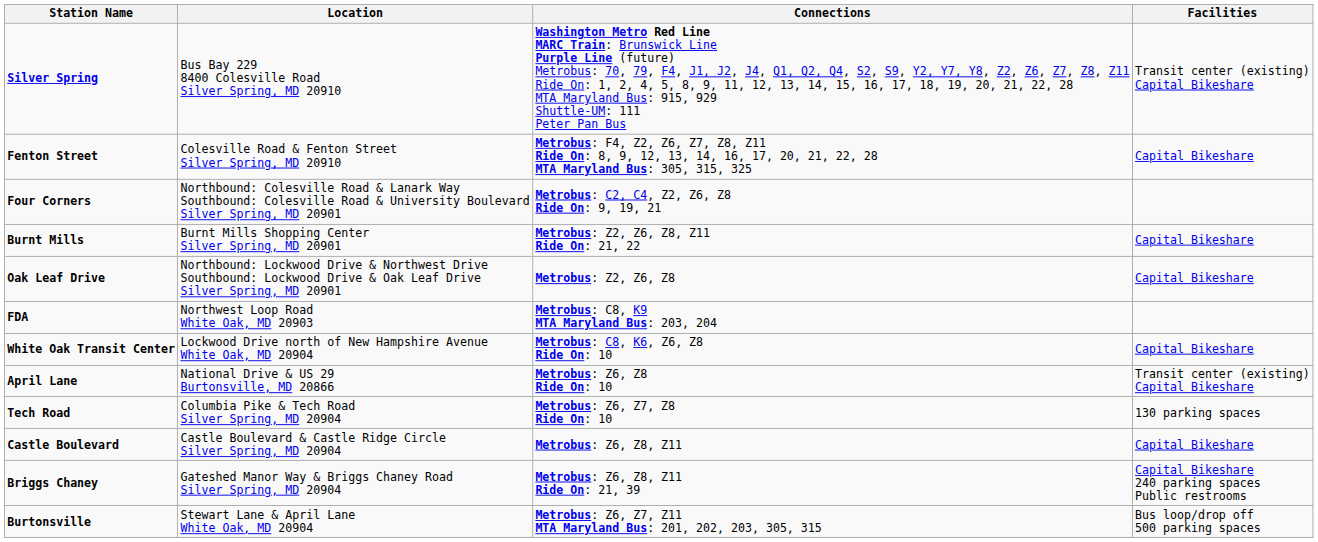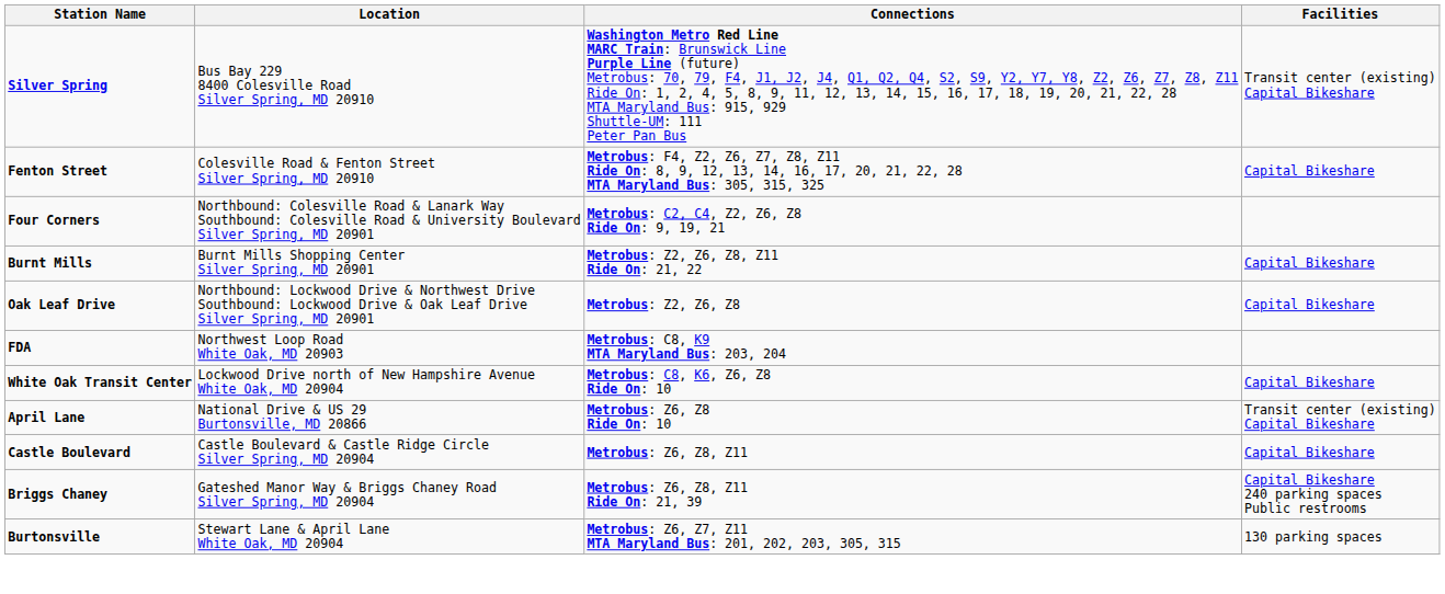- row: Tech Road | Columbia Pike & Tech Road Silver Spring, MD 20904 | Metrobus: Z6, Z7, Z8 Ride On: 10 | 130 parking spaces
Burtonsville | Facilities: Bus loop/drop off 500 parking spaces -> 130 parking spaces
